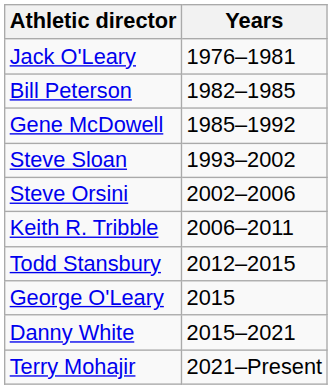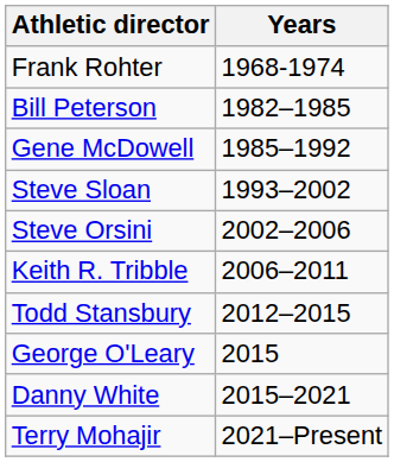+ row: Frank Rohter | 1968-1974
- row: Jack O'Leary | 1976–1981
